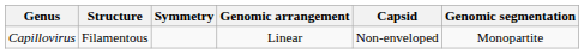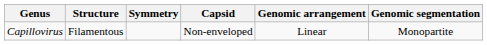columns swapped: Capsid <-> Genomic arrangement
